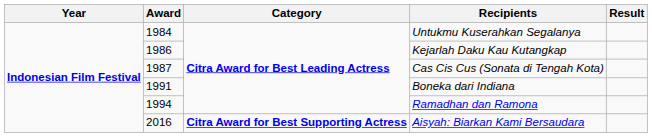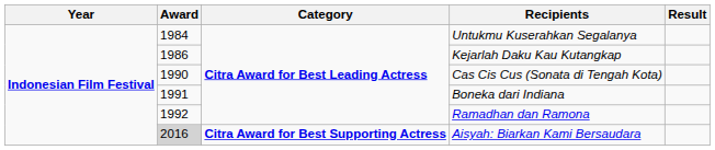Cas Cis Cus (Sonata di Tengah Kota) | Award: 1987 -> 1990
Ramadhan dan Ramona | Award: 1994 -> 1992
Aisyah: Biarkan Kami Bersaudara | Award: no background -> lightgrey background
